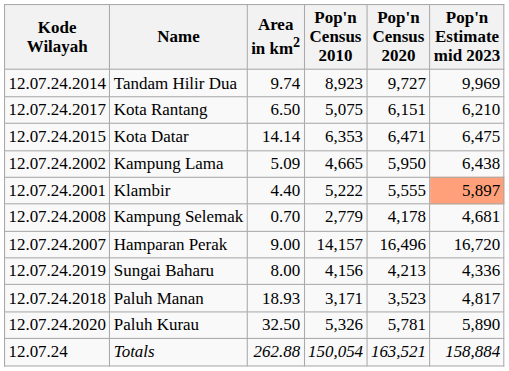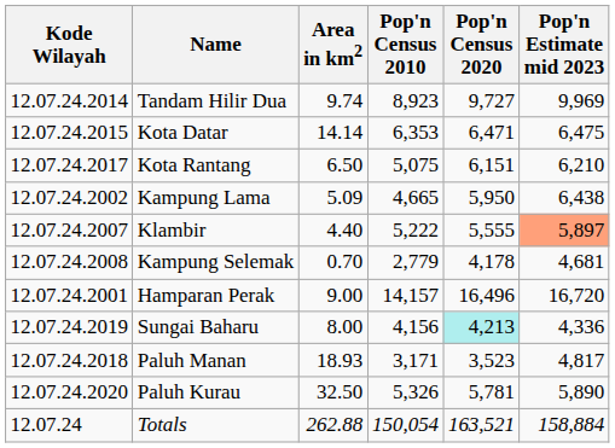rows swapped: Kota Datar <-> Kota Rantang
Klambir | Kode Wilayah: 12.07.24.2001 -> 12.07.24.2007
Hamparan Perak | Kode Wilayah: 12.07.24.2007 -> 12.07.24.2001
Sungai Baharu | Pop'n Census 2020: no background -> paleturquoise background
